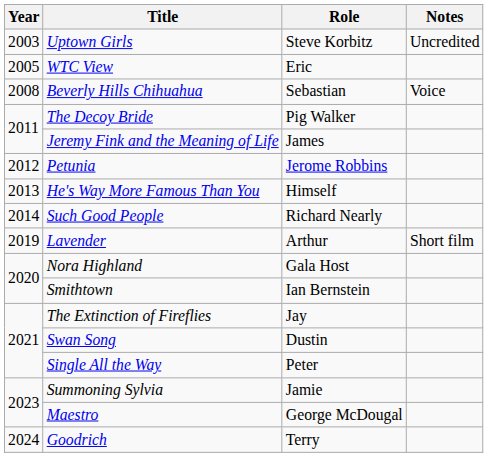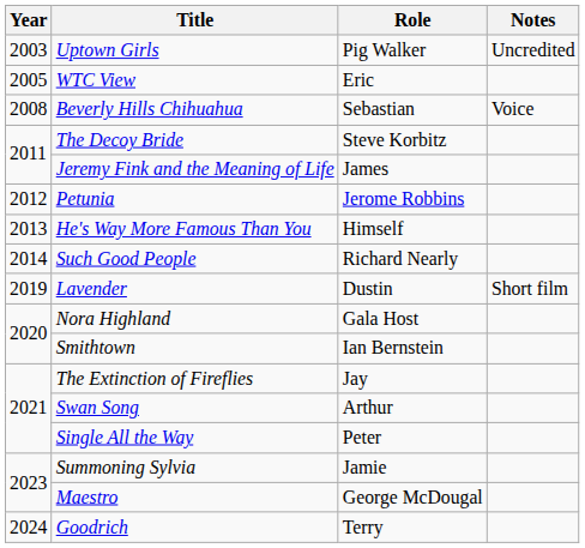Uptown Girls | Role: Steve Korbitz -> Pig Walker
The Decoy Bride | Role: Pig Walker -> Steve Korbitz
Lavender | Role: Arthur -> Dustin
Swan Song | Role: Dustin -> Arthur
